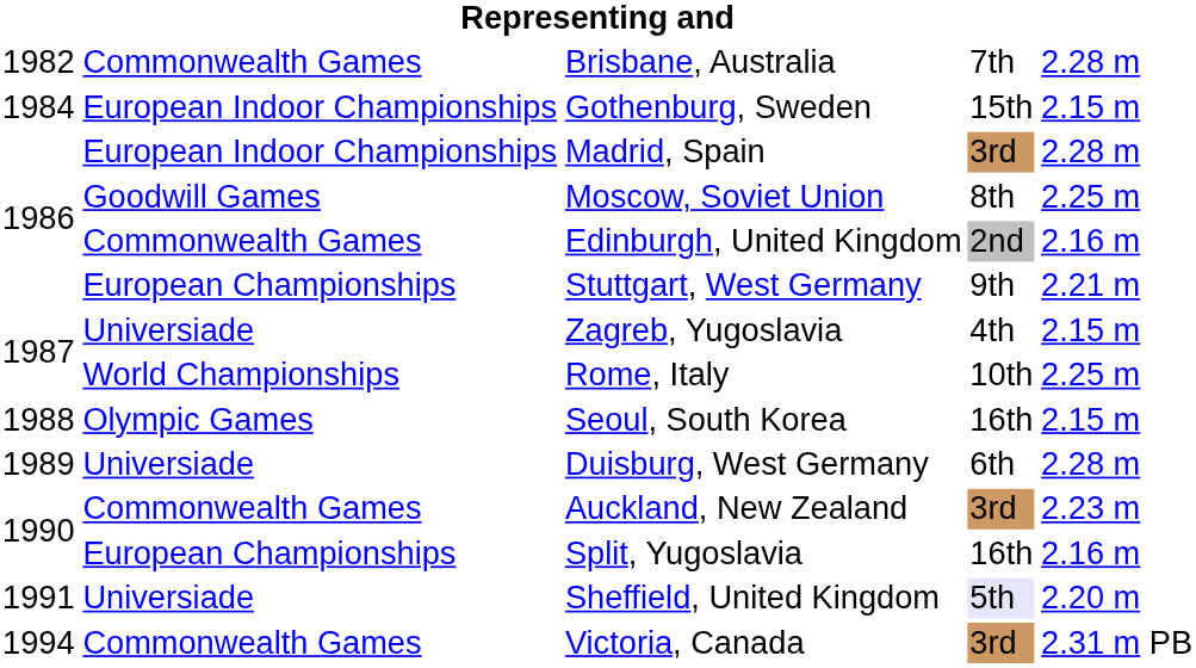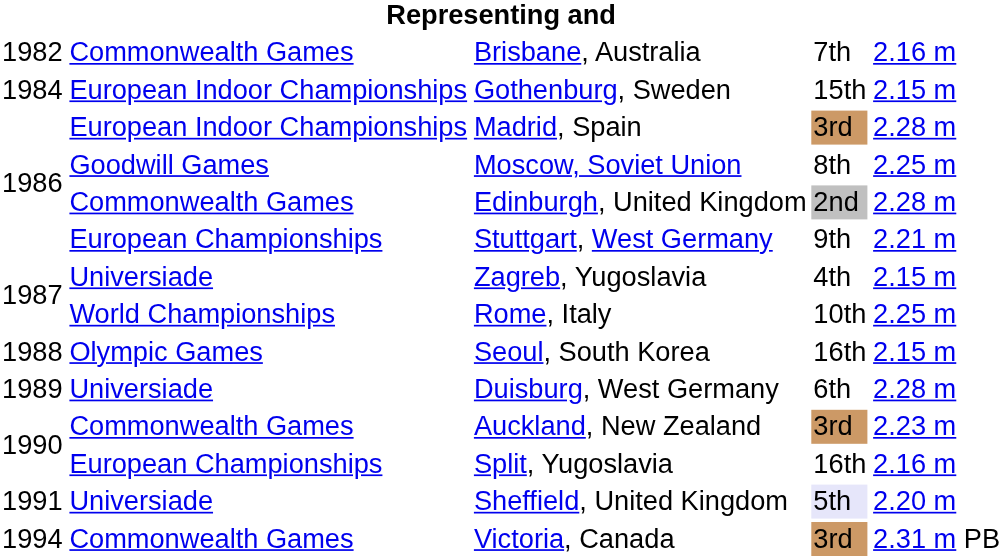Brisbane, Australia | column 5: 2.28 m -> 2.16 m
Edinburgh, United Kingdom | column 5: 2.16 m -> 2.28 m
